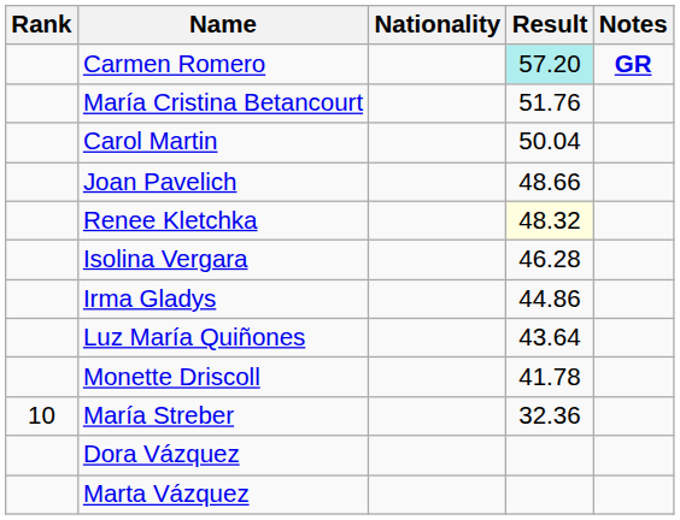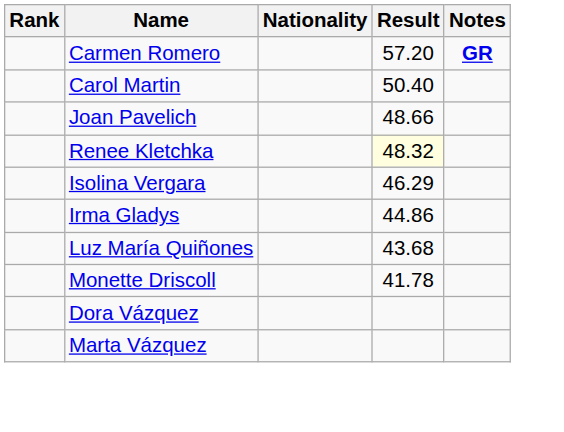Carmen Romero | Result: paleturquoise background -> no background
- row: María Cristina Betancourt | 51.76
Carol Martin | Result: 50.04 -> 50.40
Isolina Vergara | Result: 46.28 -> 46.29
Luz María Quiñones | Result: 43.64 -> 43.68
- row: 10 | María Streber | 32.36
